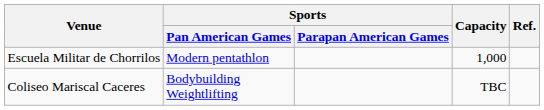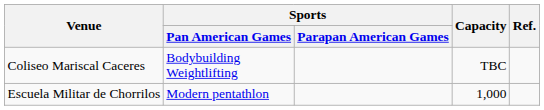rows swapped: Coliseo Mariscal Caceres <-> Escuela Militar de Chorrilos
